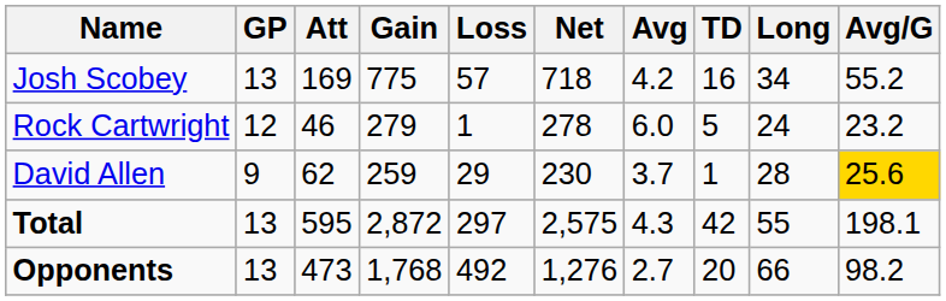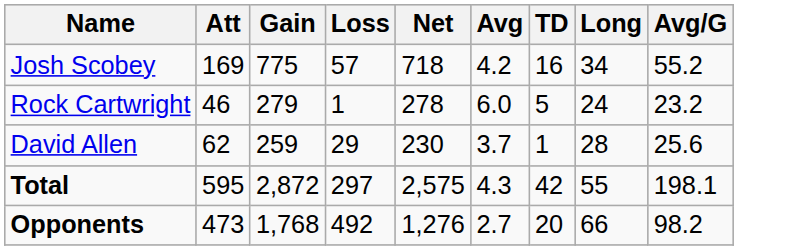- column: GP | 13 | 12 | 9 | 13 | 13
David Allen | Avg/G: gold background -> no background
